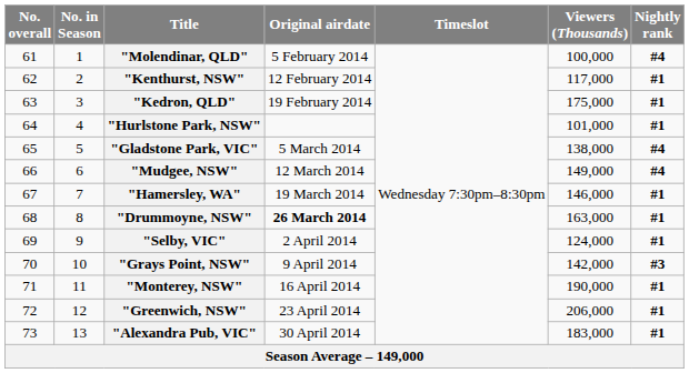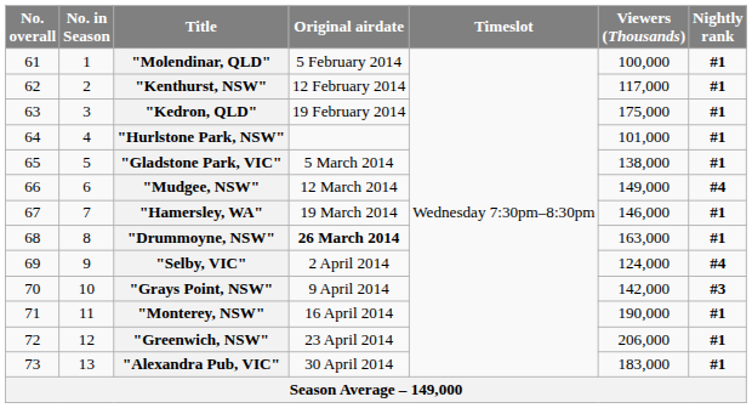"Molendinar, QLD" | Nightly rank: #4 -> #1
"Gladstone Park, VIC" | Nightly rank: #4 -> #1
"Selby, VIC" | Nightly rank: #1 -> #4
